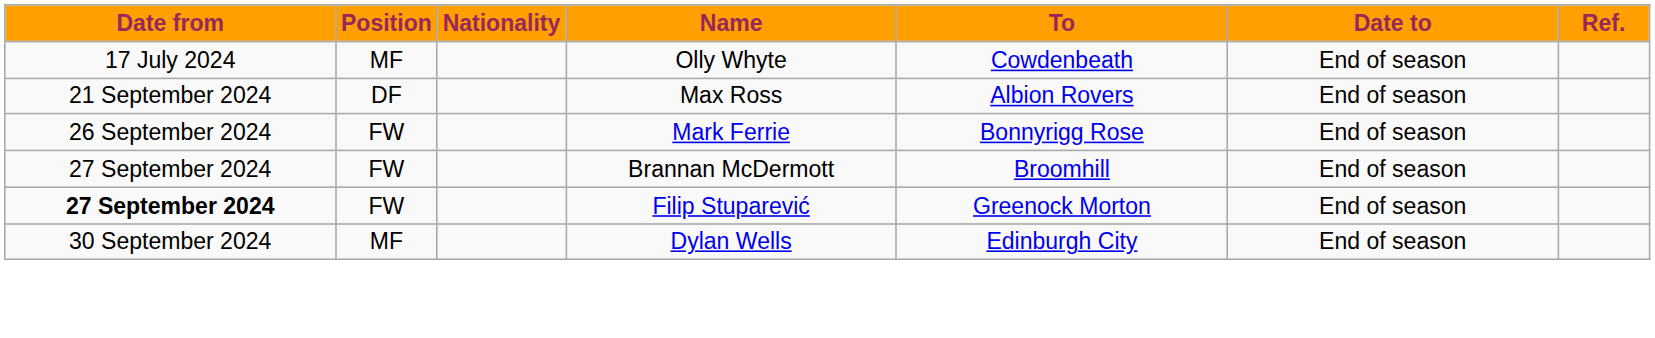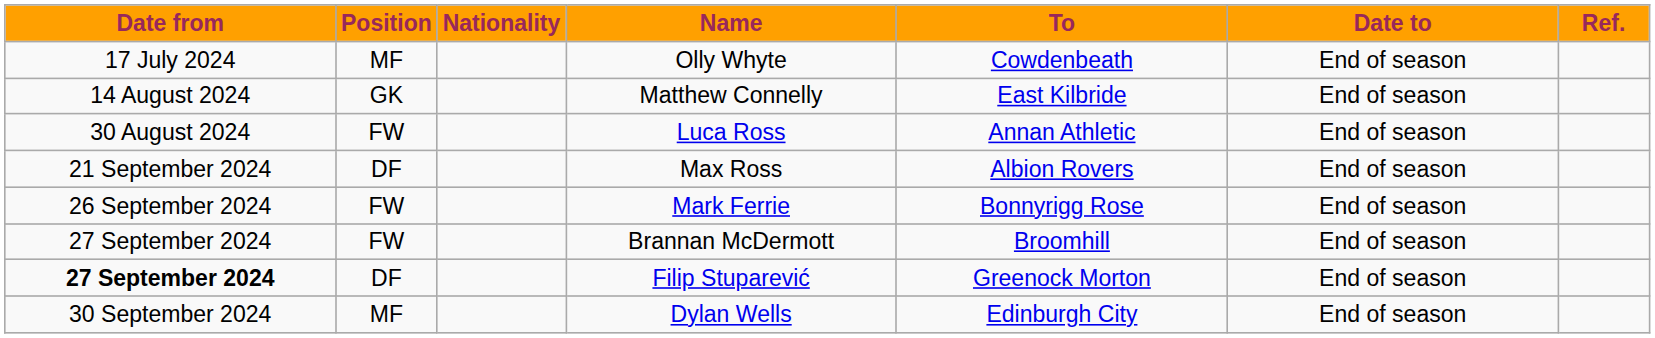+ row: 14 August 2024 | GK | Matthew Connelly | East Kilbride | End of season
+ row: 30 August 2024 | FW | Luca Ross | Annan Athletic | End of season
Filip Stuparević | Position: FW -> DF
